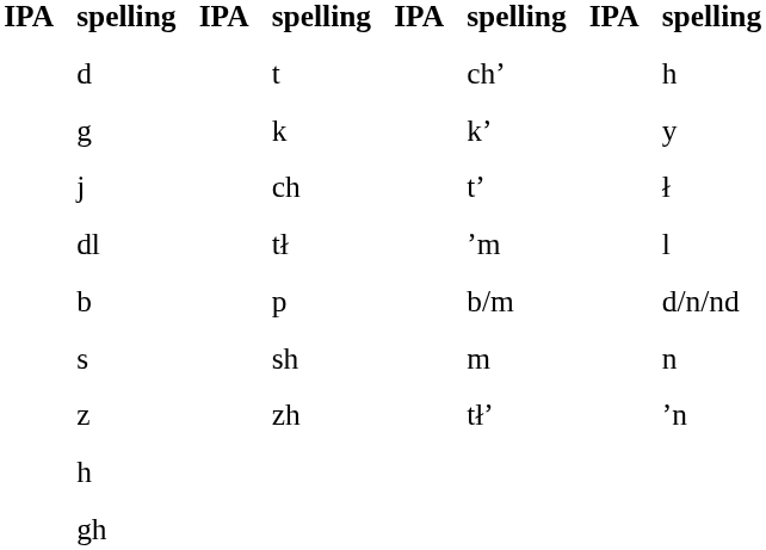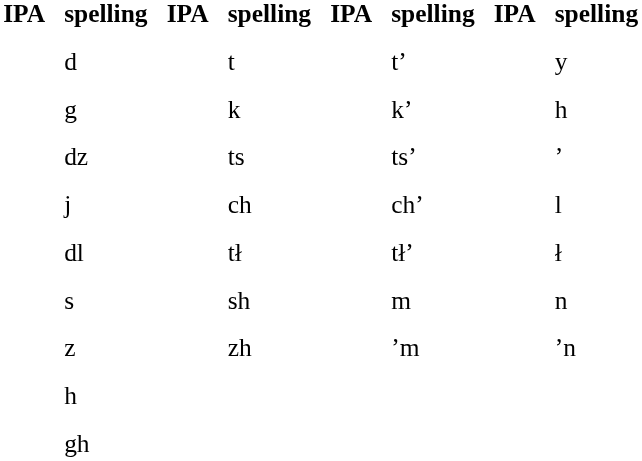t | column 6: ch’ -> t’
t | column 8: h -> y
k | column 8: y -> h
+ row: dz | ts | ts’ | ’
ch | column 6: t’ -> ch’
ch | column 8: ł -> l
tł | column 6: ’m -> tł’
tł | column 8: l -> ł
- row: b | p | b/m | d/n/nd
zh | column 6: tł’ -> ’m
